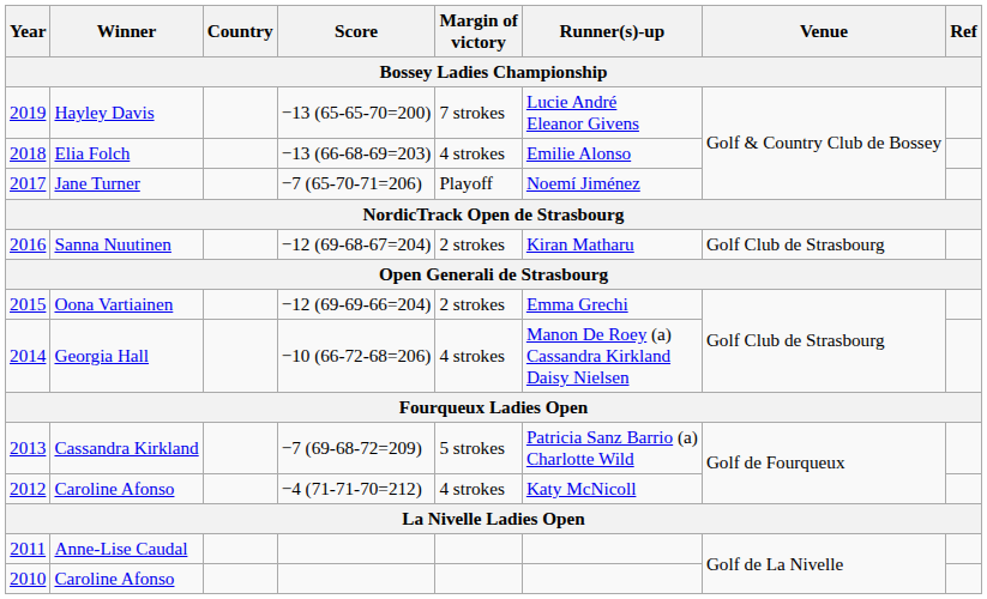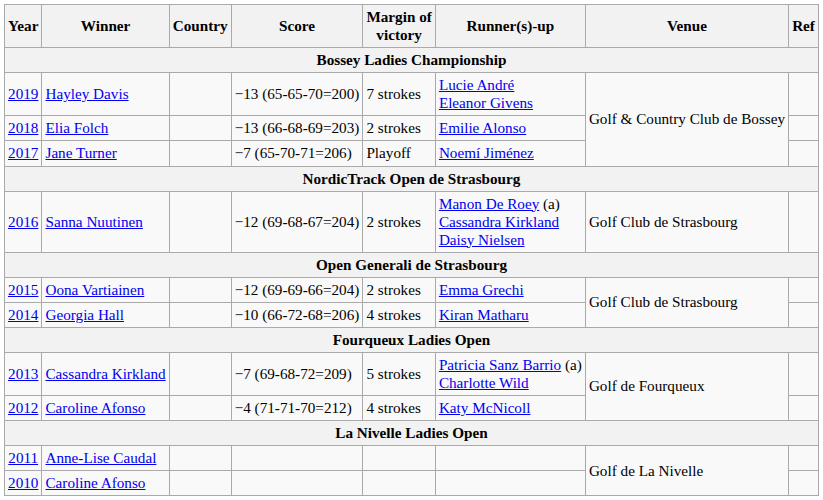Elia Folch | Margin of victory: 4 strokes -> 2 strokes
Sanna Nuutinen | Runner(s)-up: Kiran Matharu -> Manon De Roey (a) Cassandra Kirkland Daisy Nielsen
Georgia Hall | Runner(s)-up: Manon De Roey (a) Cassandra Kirkland Daisy Nielsen -> Kiran Matharu
